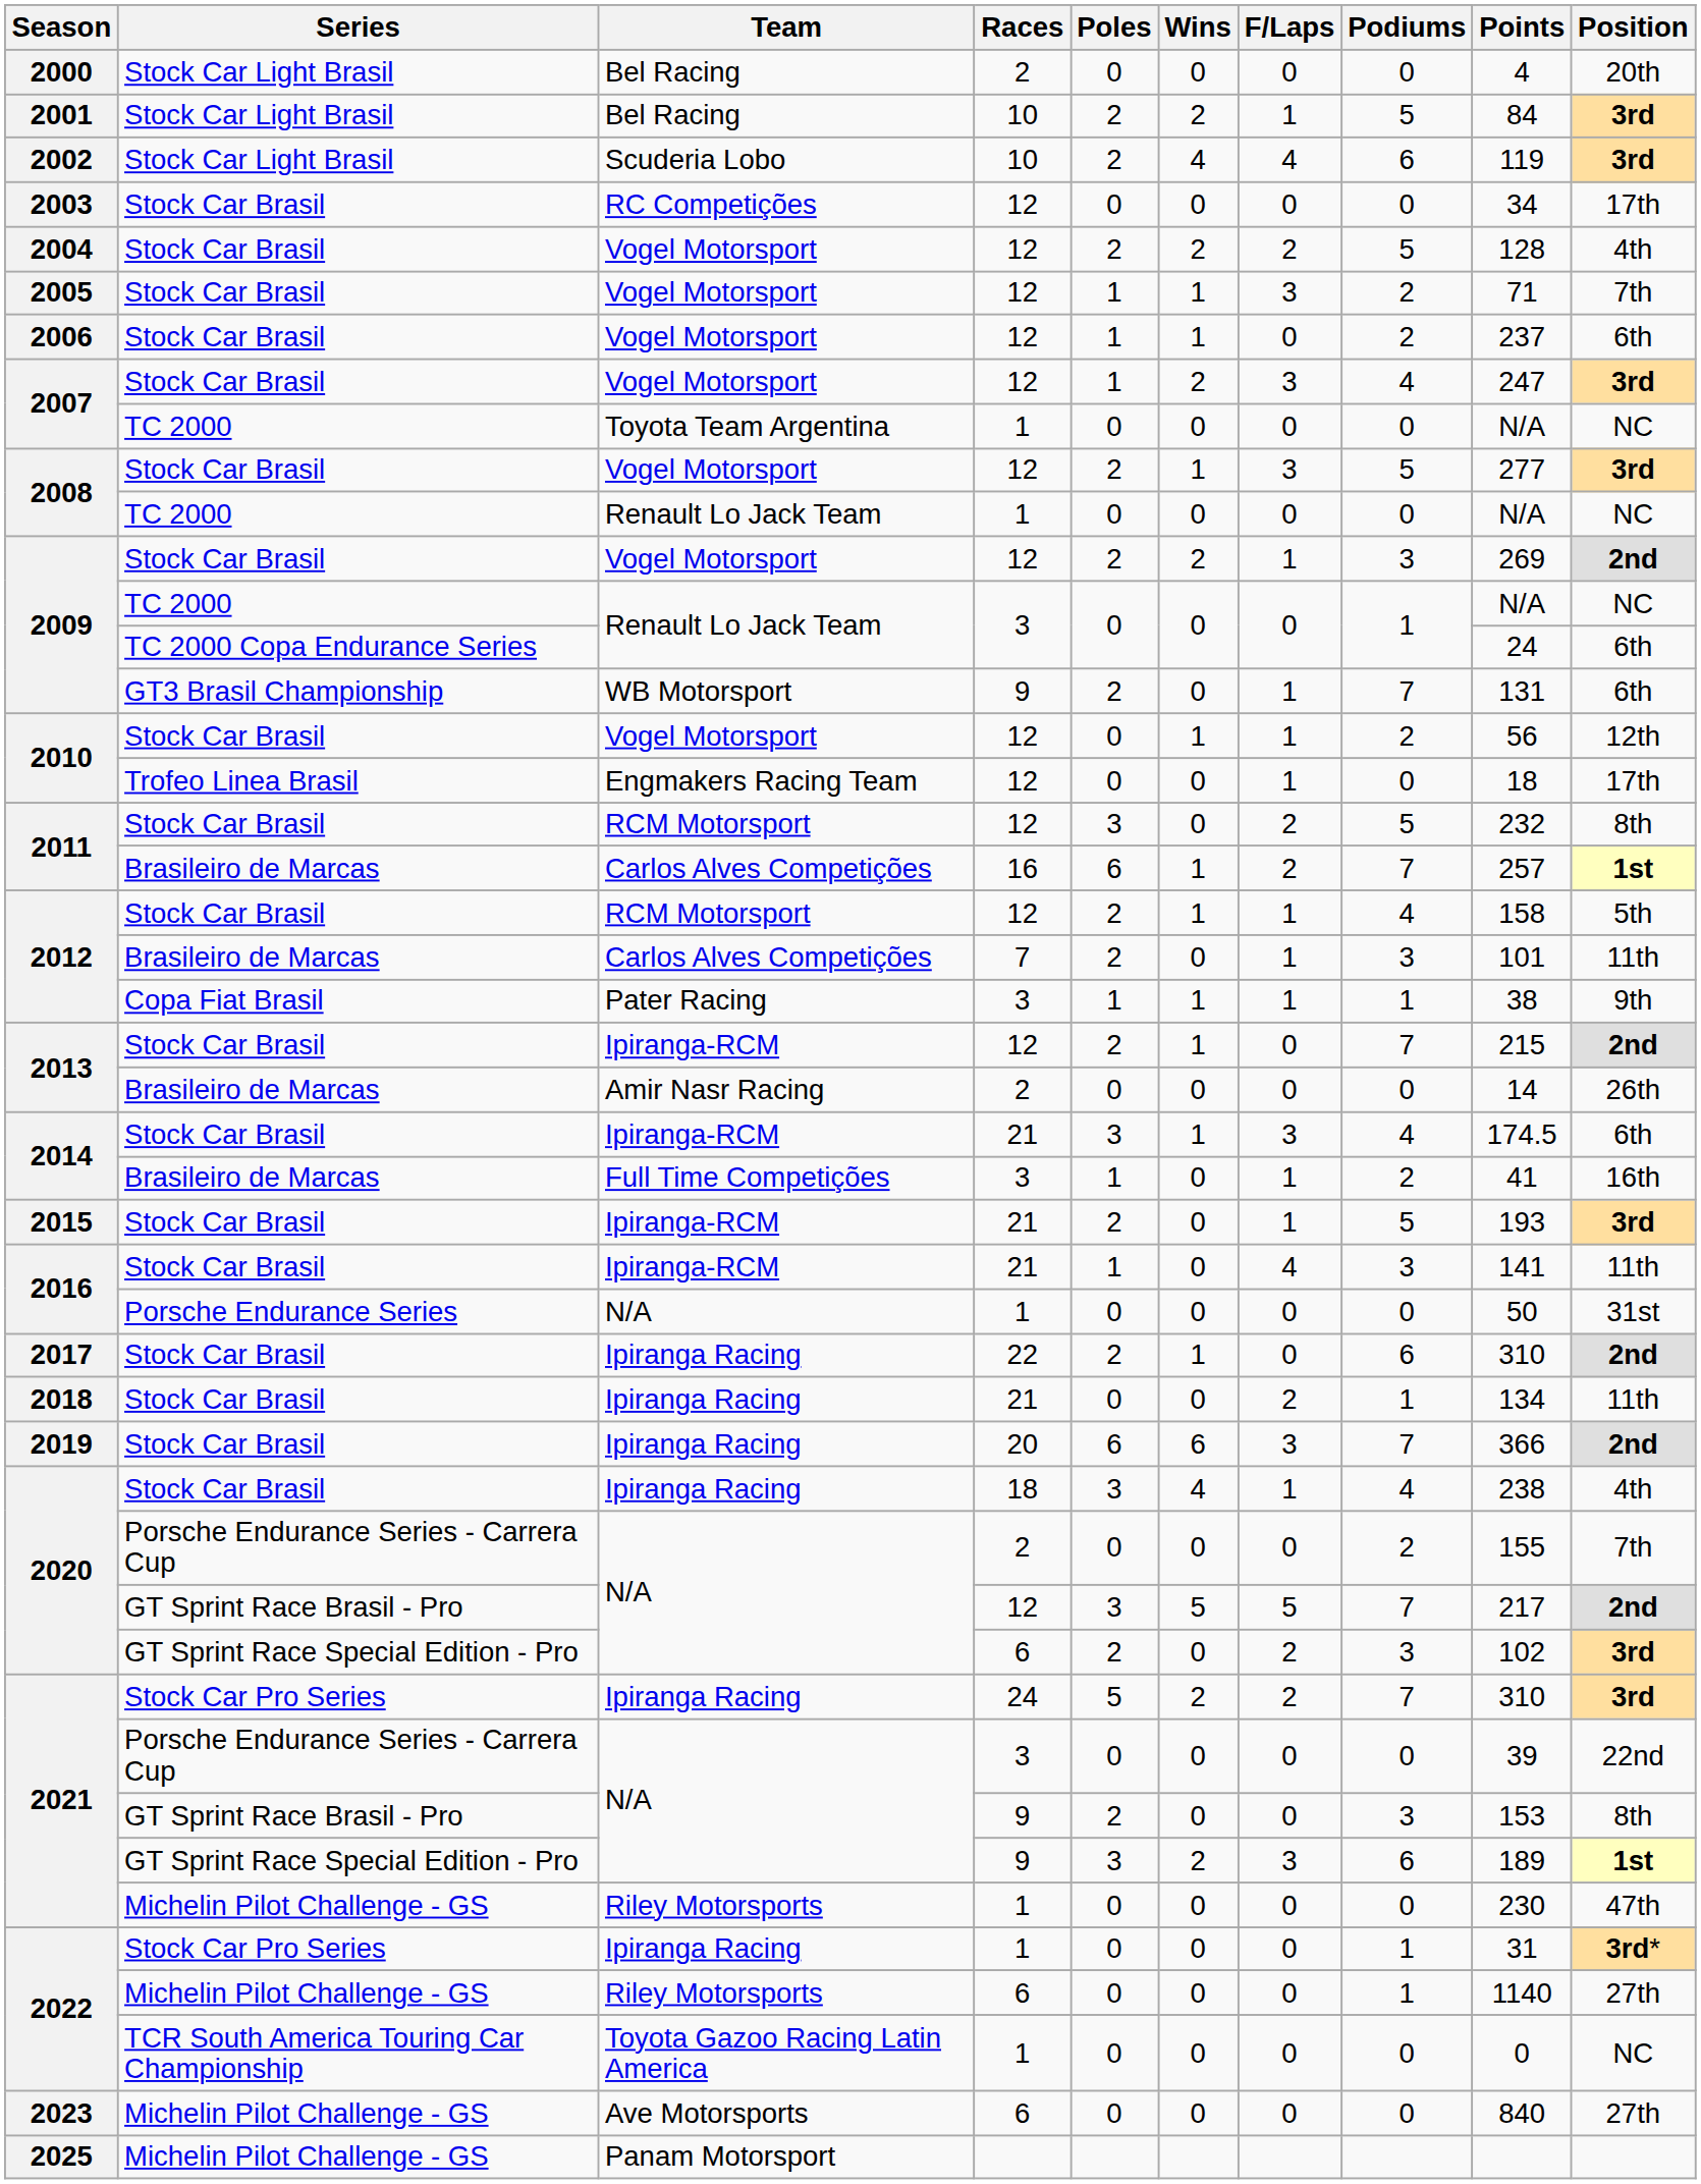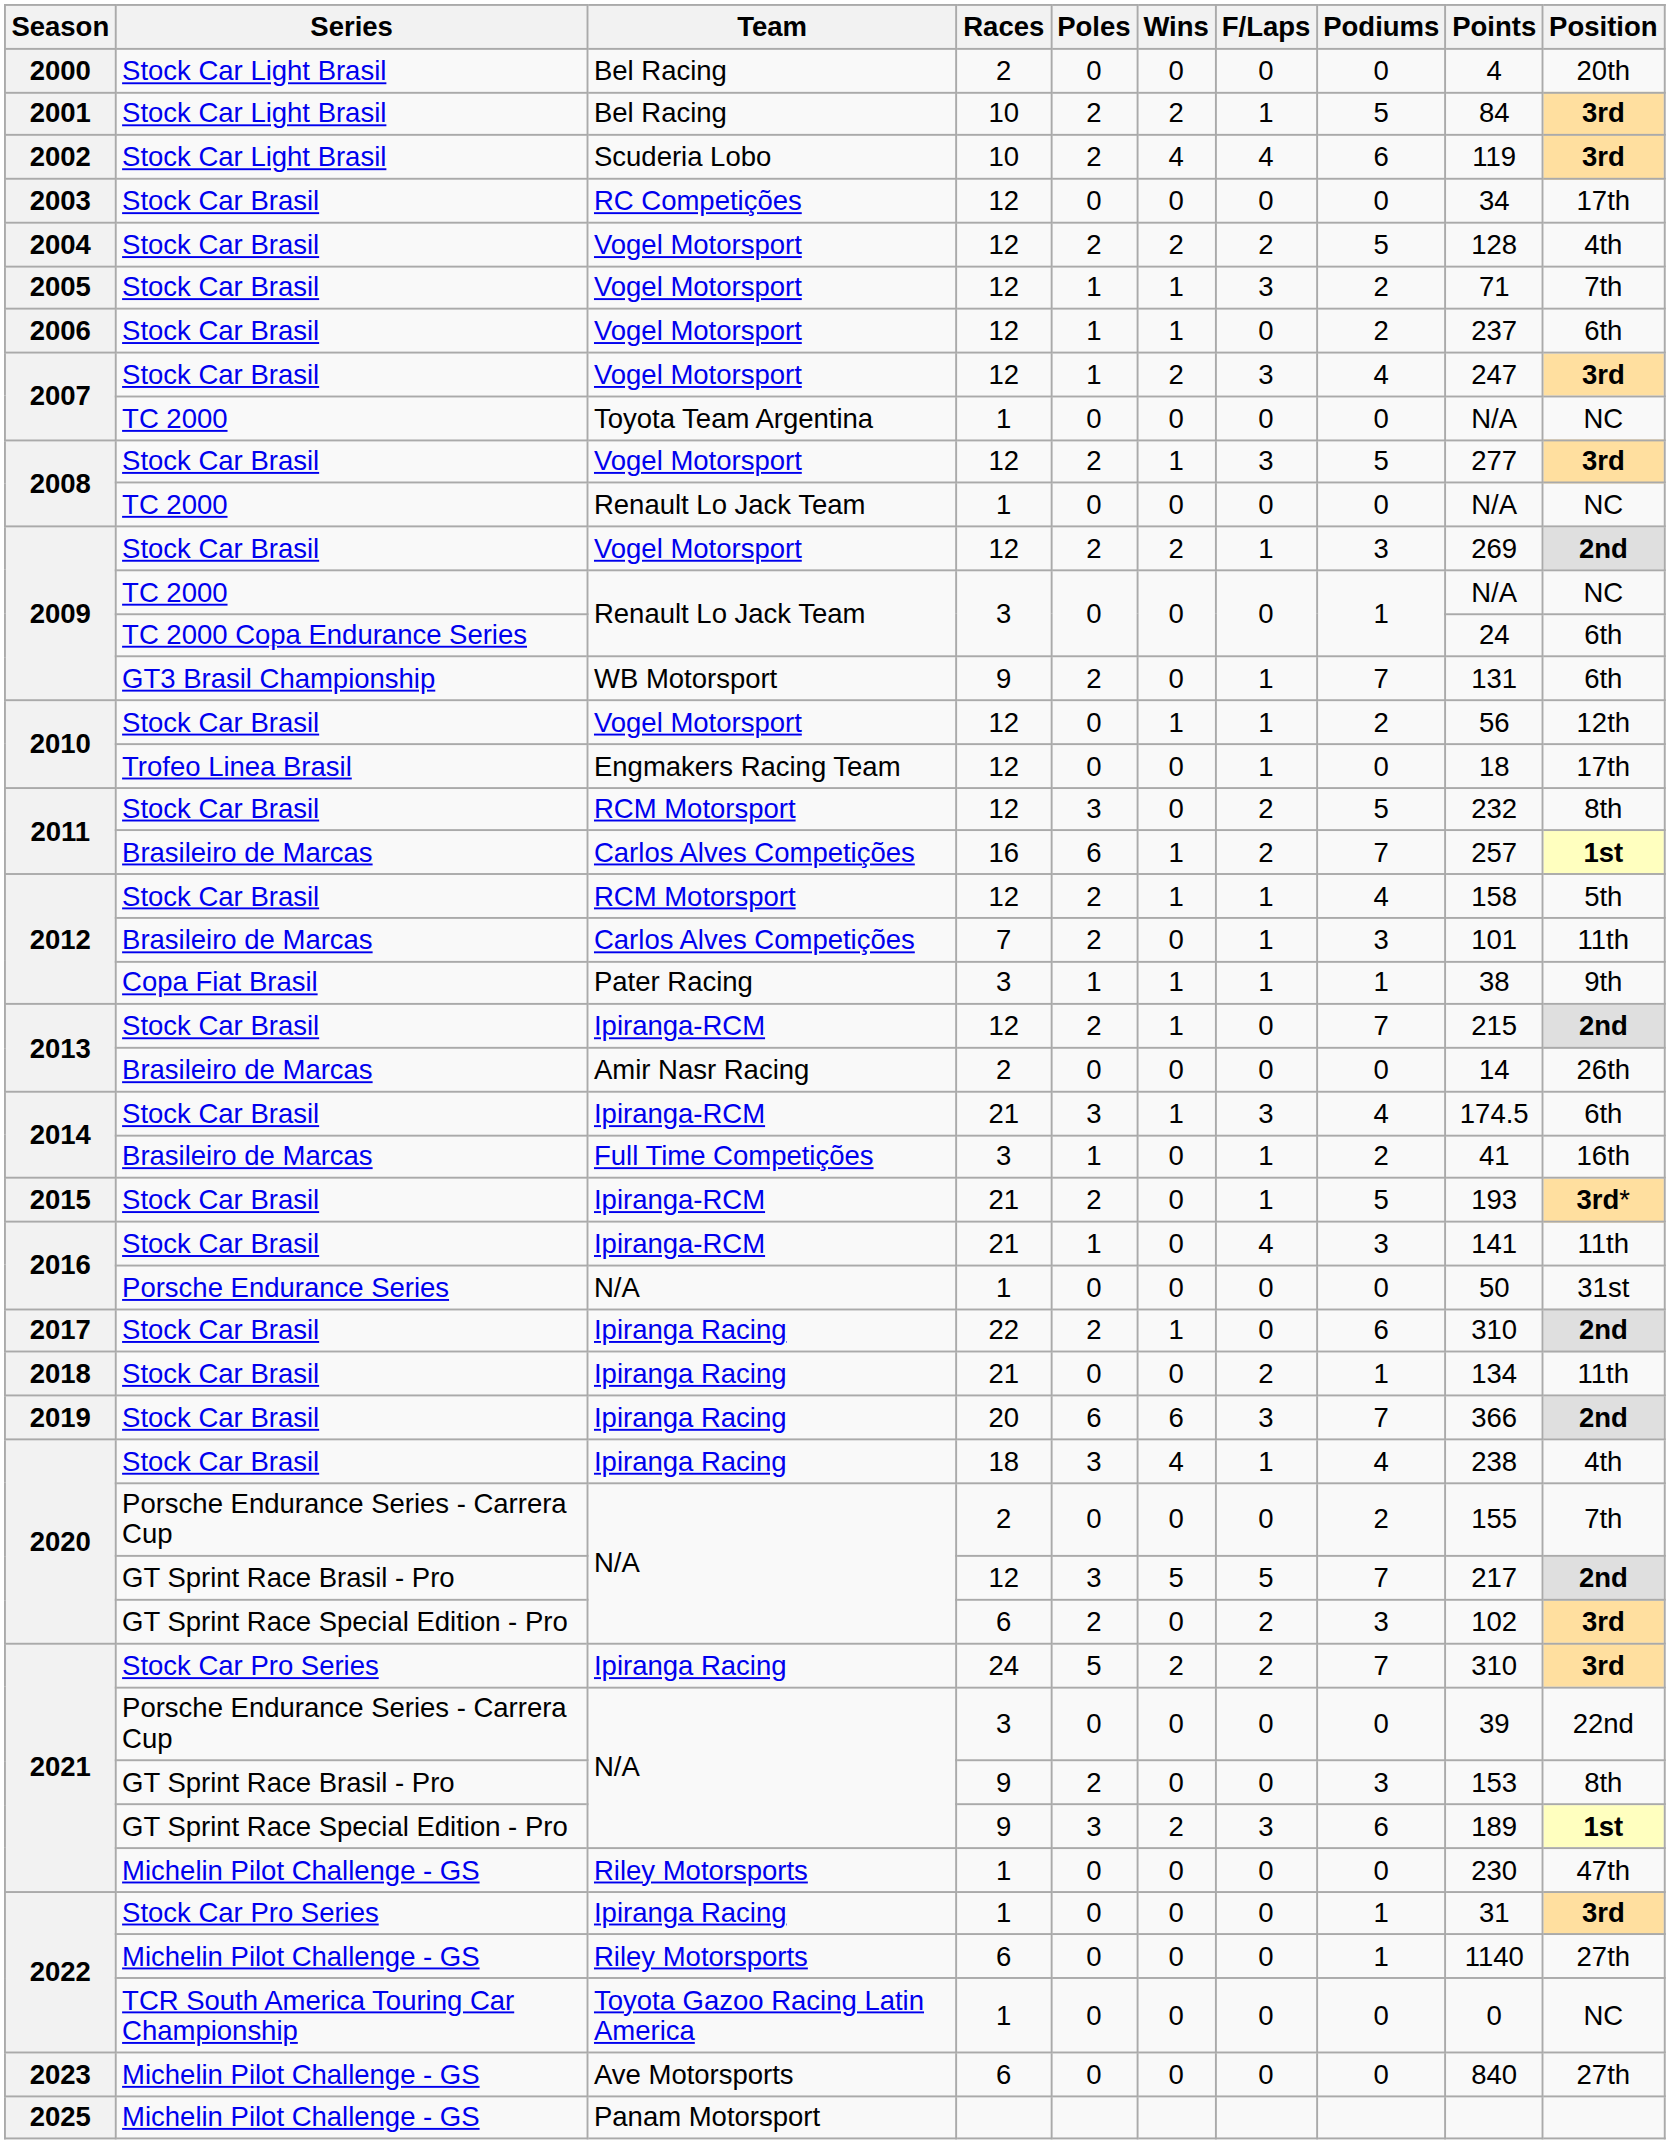2015 | Position: 3rd -> 3rd*
2022 / Stock Car Pro Series | Position: 3rd* -> 3rd
